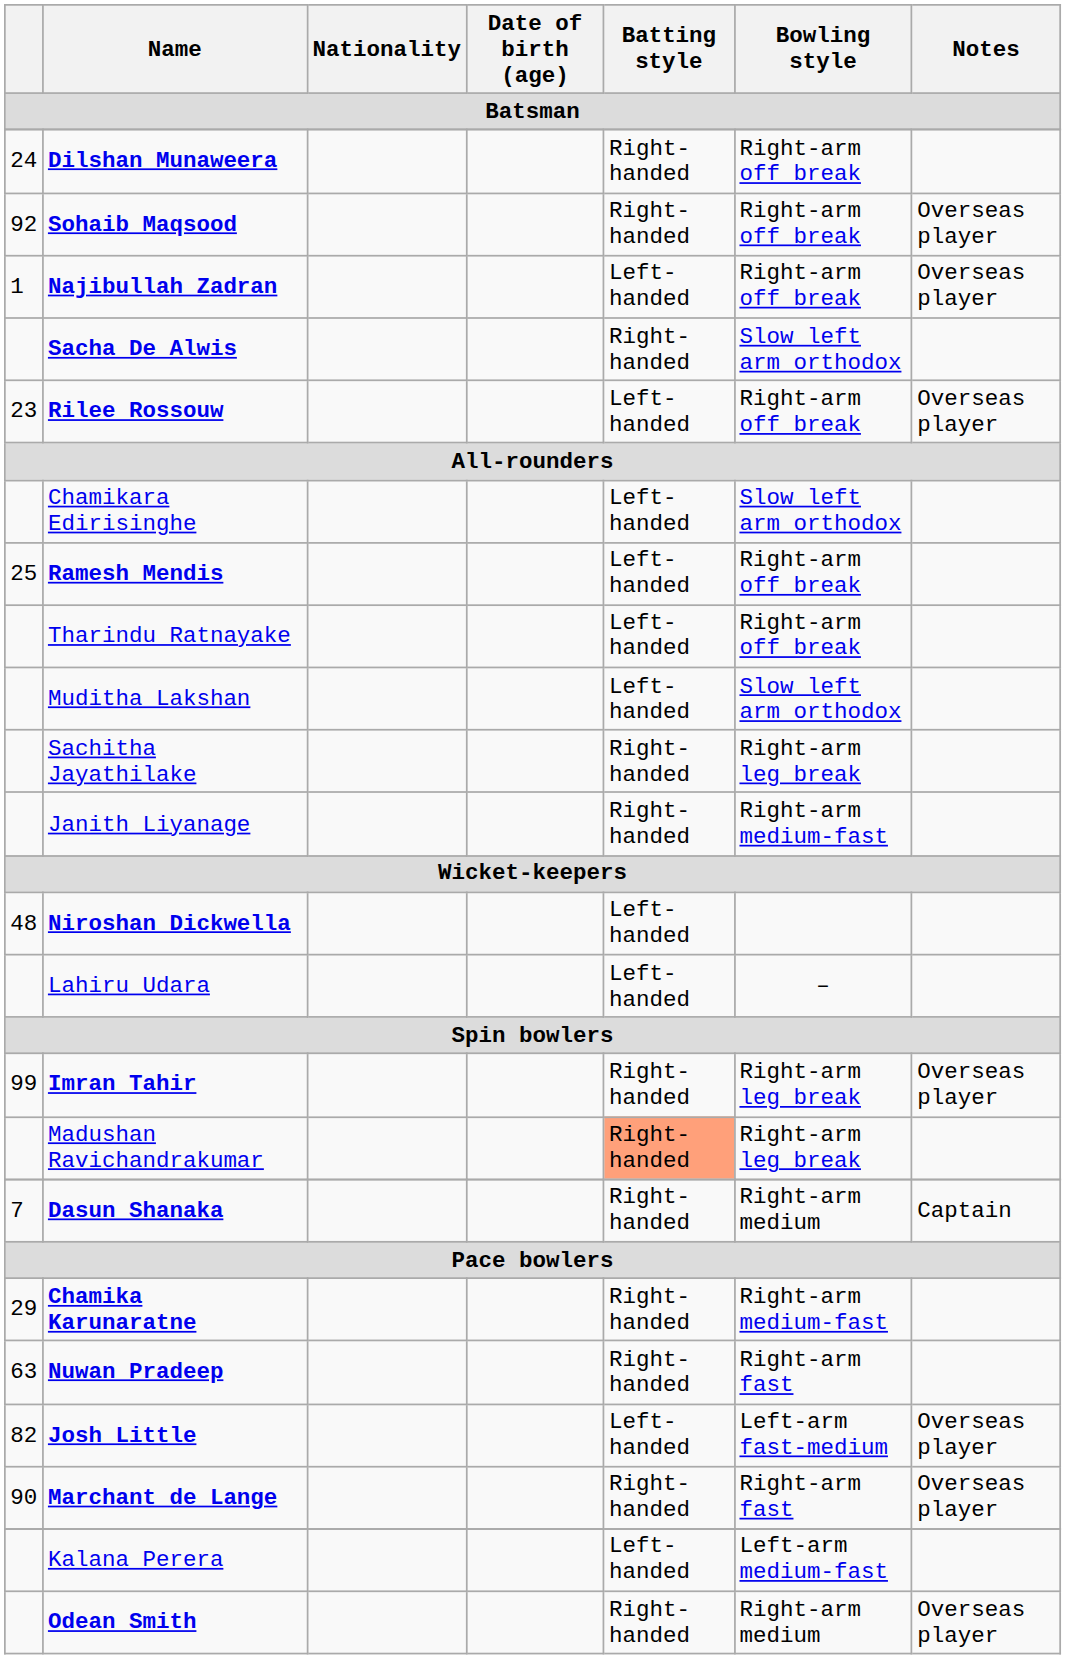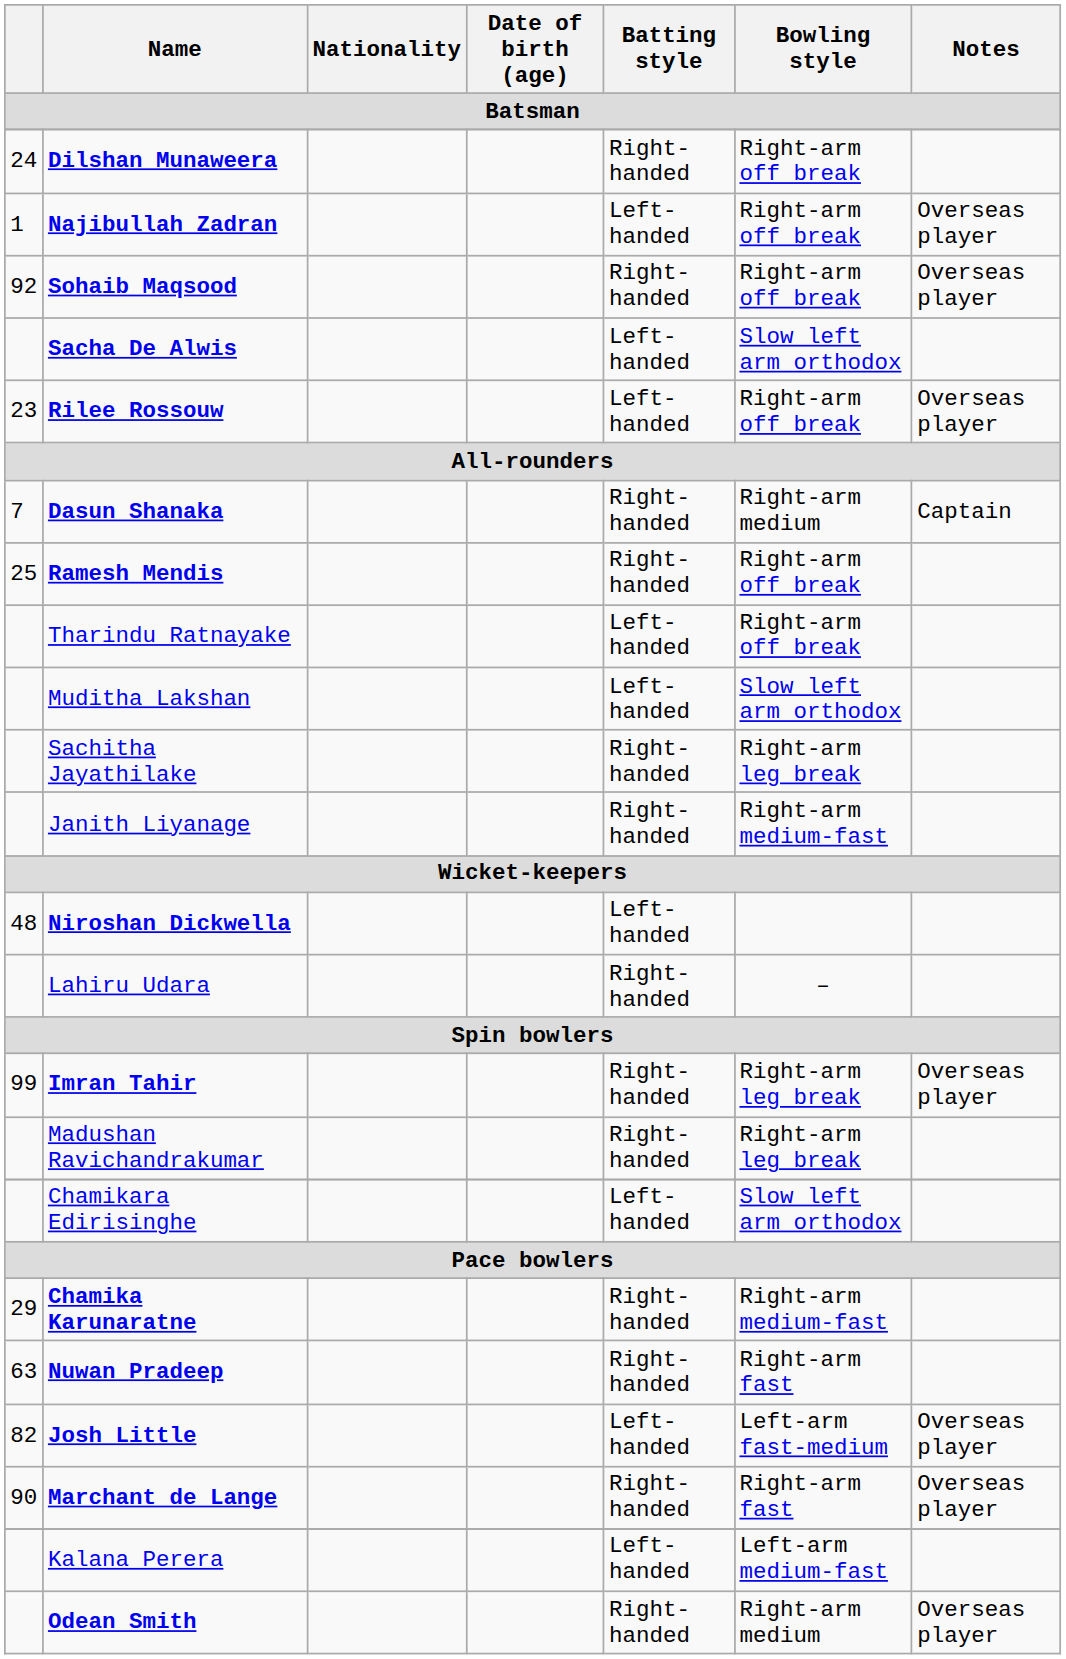rows swapped: Sohaib Maqsood <-> Najibullah Zadran
Sacha De Alwis | Batting style: Right-handed -> Left- handed
rows swapped: Dasun Shanaka <-> Chamikara Edirisinghe
Ramesh Mendis | Batting style: Left- handed -> Right-handed
Lahiru Udara | Batting style: Left-handed -> Right-handed
Madushan Ravichandrakumar | Batting style: lightsalmon background -> no background
